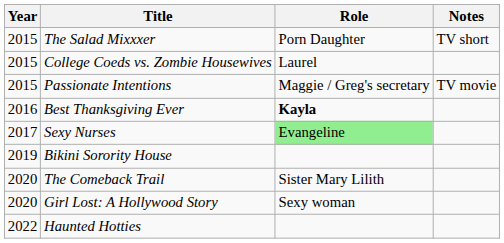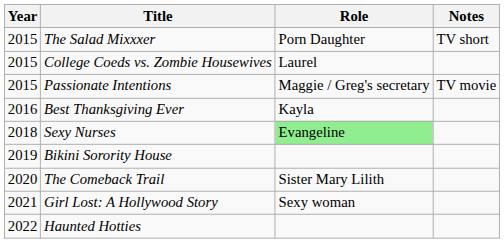Best Thanksgiving Ever | Role: bold -> normal
Sexy Nurses | Year: 2017 -> 2018
Girl Lost: A Hollywood Story | Year: 2020 -> 2021
